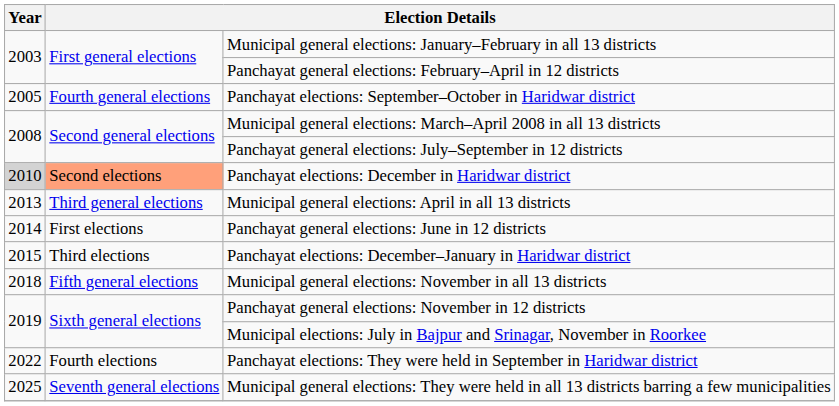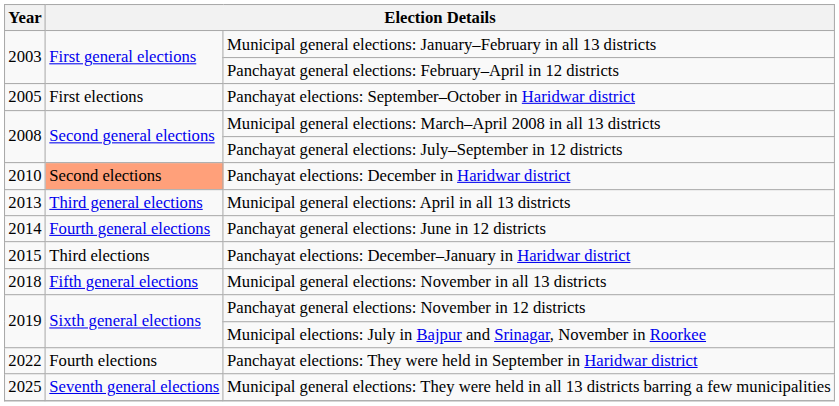Panchayat elections: September–October in Haridwar district | column 2: Fourth general elections -> First elections
Panchayat elections: December in Haridwar district | Year: lightgrey background -> no background
Panchayat general elections: June in 12 districts | column 2: First elections -> Fourth general elections
